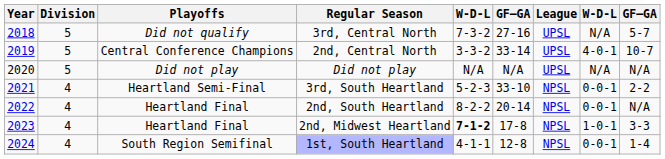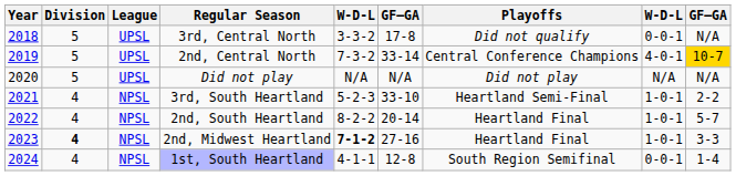columns swapped: League <-> Playoffs
3rd, Central North | column 5: 7-3-2 -> 3-3-2
3rd, Central North | column 6: 27-16 -> 17-8
3rd, Central North | column 8: N/A -> 0-0-1
3rd, Central North | column 9: 5-7 -> N/A
2nd, Central North | column 5: 3-3-2 -> 7-3-2
2nd, Central North | column 9: no background -> gold background
3rd, South Heartland | column 8: 0-0-1 -> 1-0-1
2nd, South Heartland | column 8: 0-0-1 -> 1-0-1
2nd, South Heartland | column 9: N/A -> 5-7
2nd, Midwest Heartland | Division: normal -> bold
2nd, Midwest Heartland | column 6: 17-8 -> 27-16
